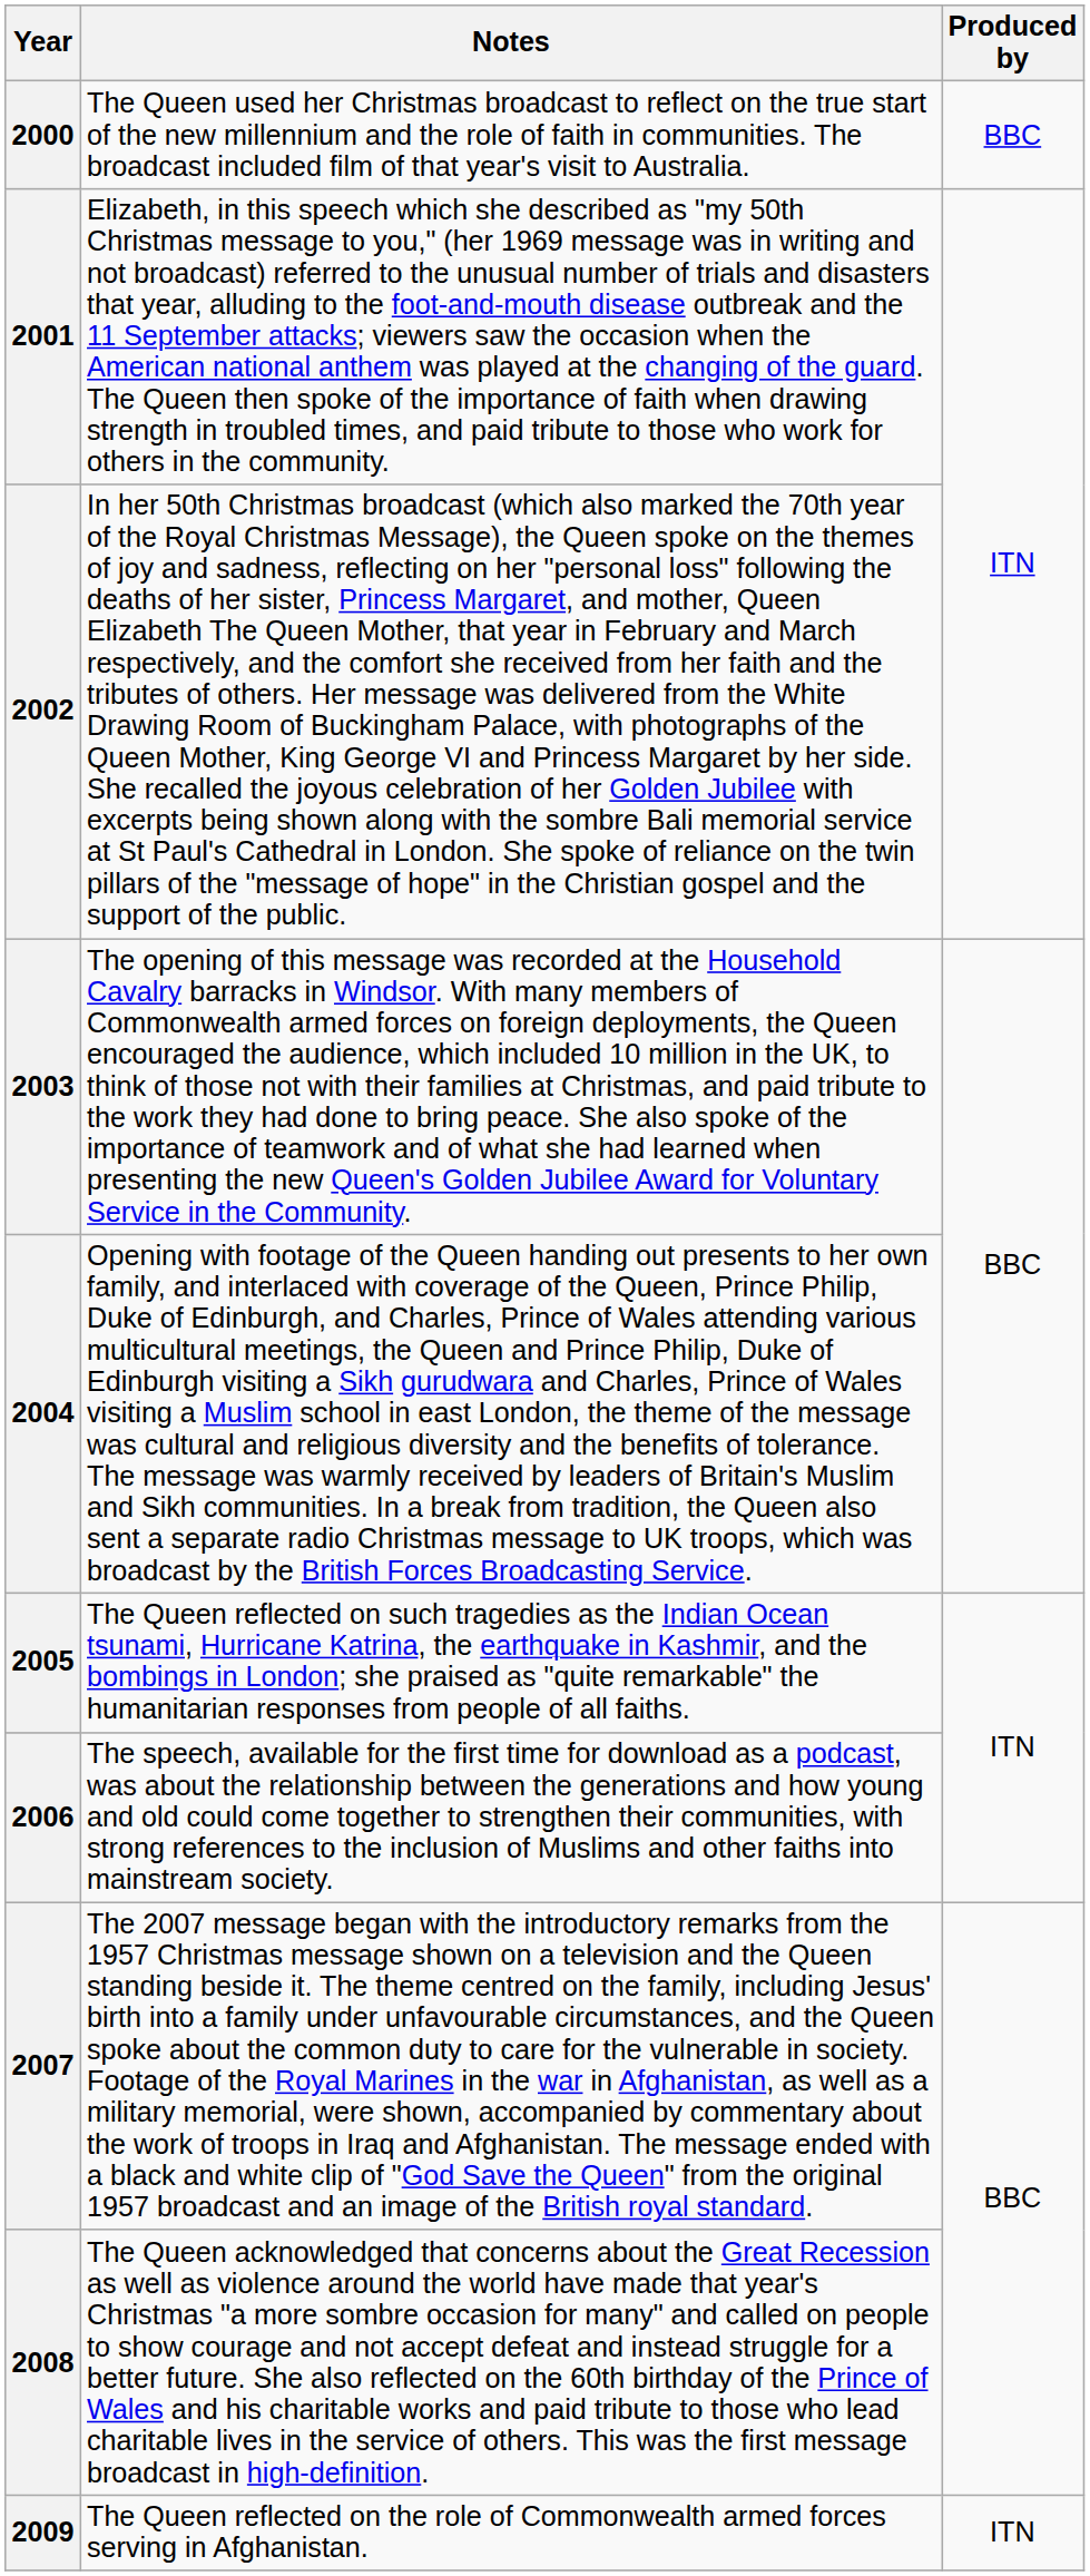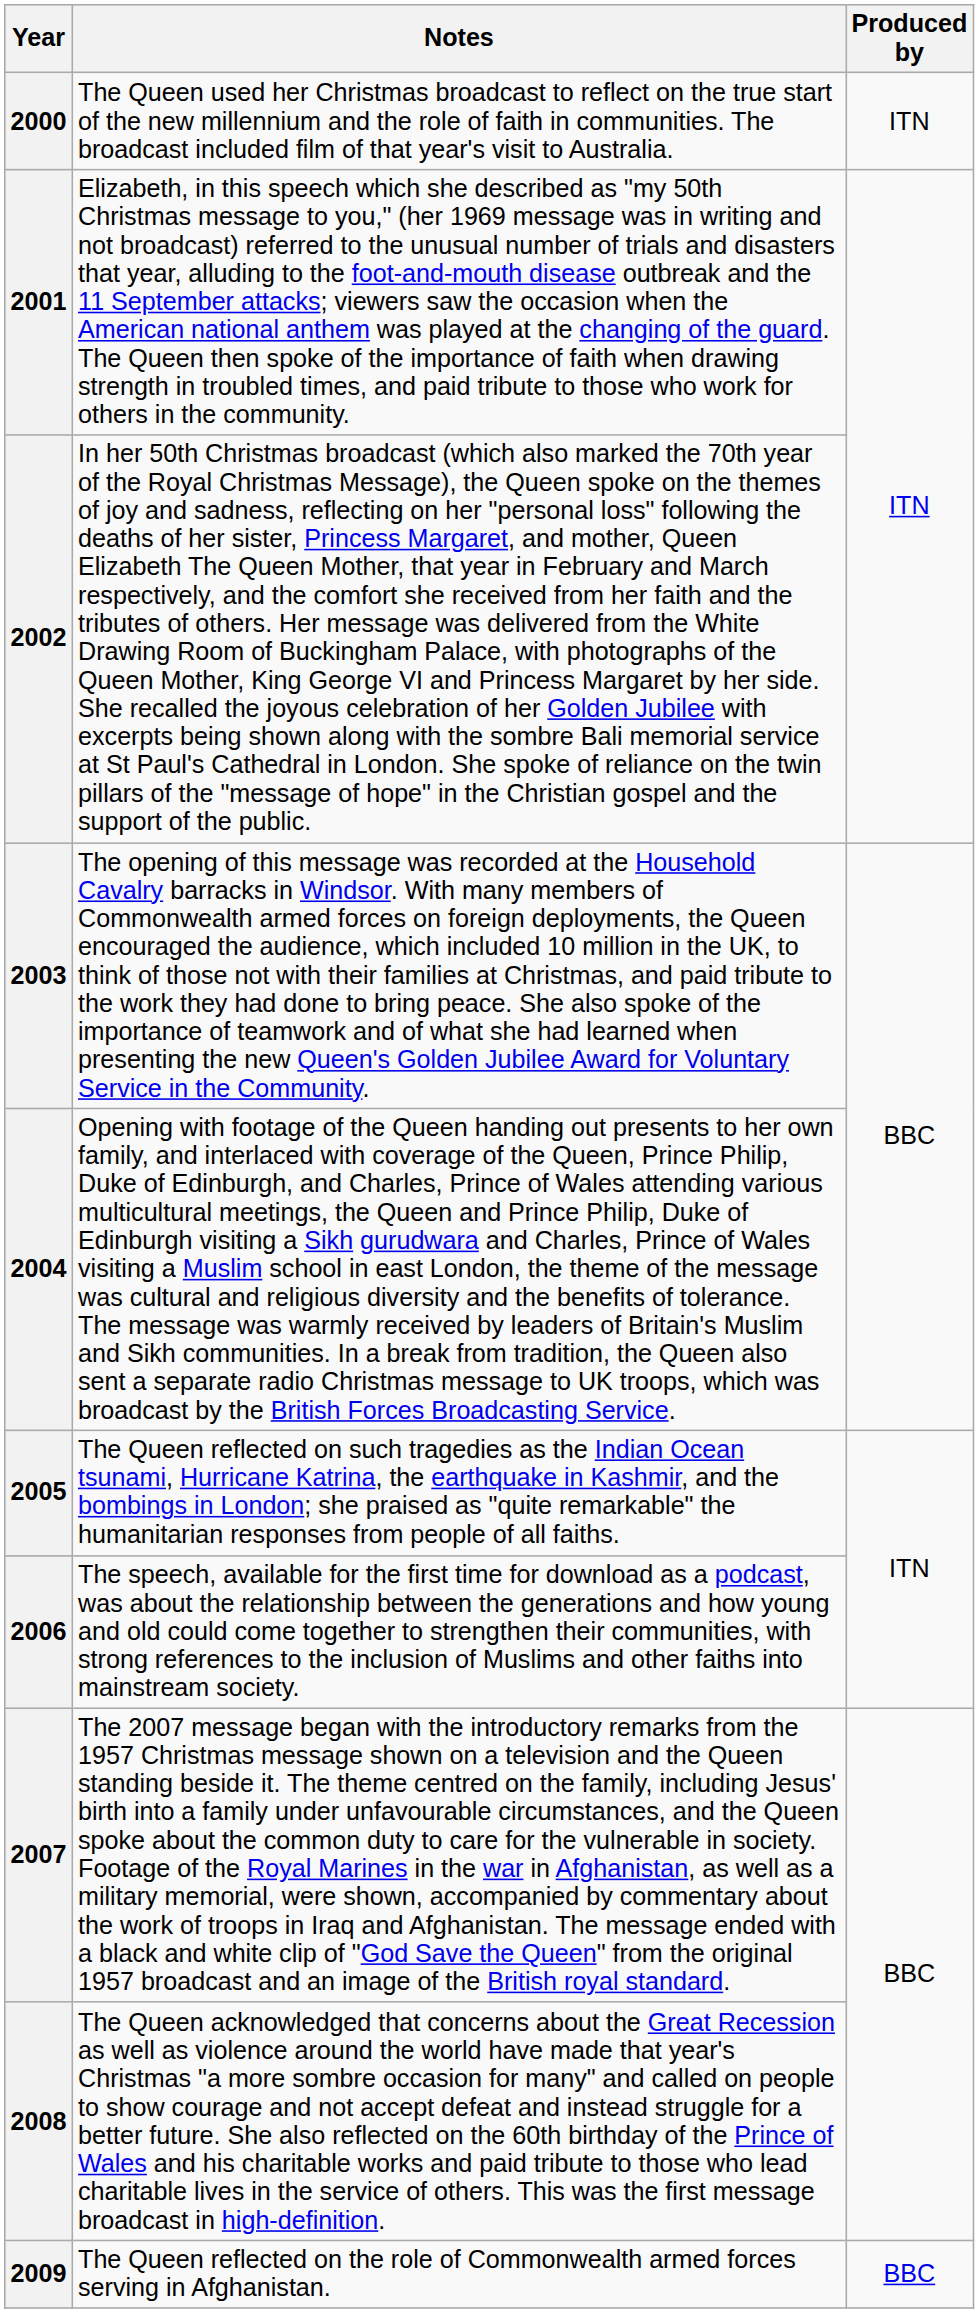2000 | Produced by: BBC -> ITN
2009 | Produced by: ITN -> BBC
